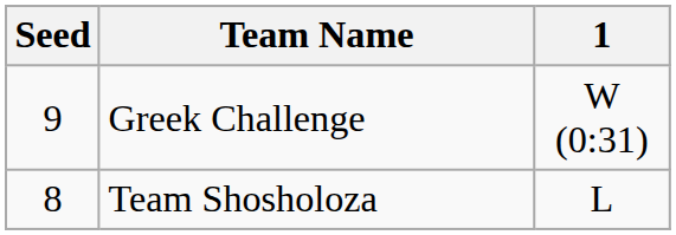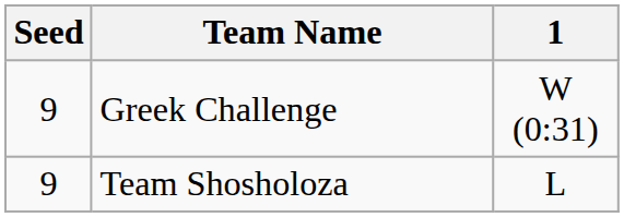Team Shosholoza | Seed: 8 -> 9
